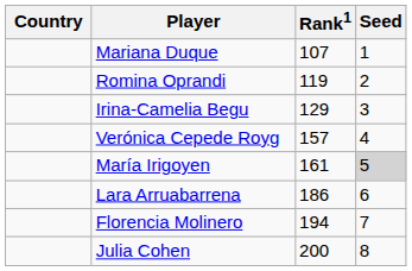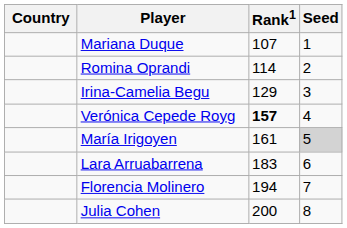Romina Oprandi | Rank1: 119 -> 114
Verónica Cepede Royg | Rank1: normal -> bold
Lara Arruabarrena | Rank1: 186 -> 183
